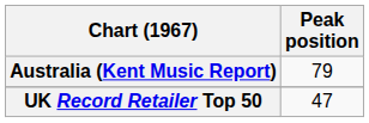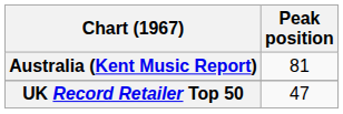Australia (Kent Music Report) | Peak position: 79 -> 81
